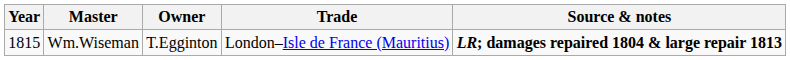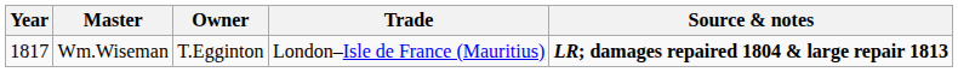Wm.Wiseman | Year: 1815 -> 1817
